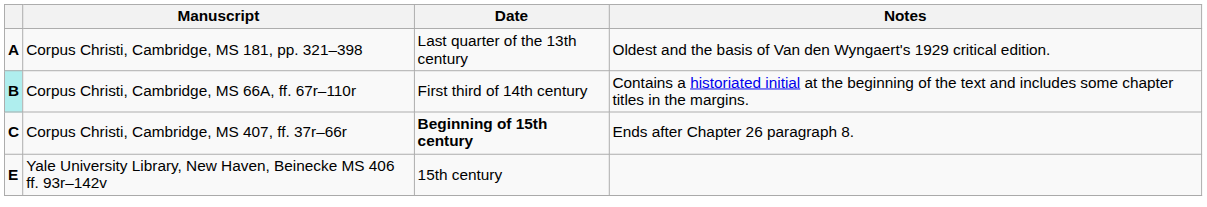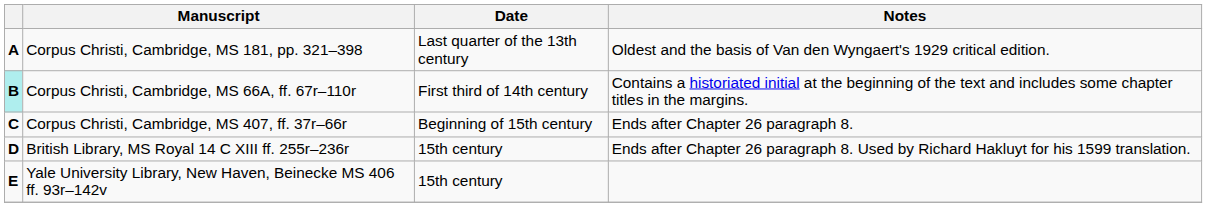Corpus Christi, Cambridge, MS 407, ff. 37r–66r | Date: bold -> normal
+ row: D | British Library, MS Royal 14 C XIII ff. 255r–236r | 15th century | Ends after Chapter 26 paragraph 8. Used by Richard Hakluyt for his 1599 translation.
